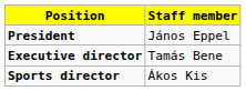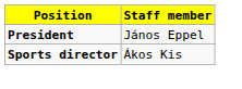- row: Executive director | Tamás Bene
